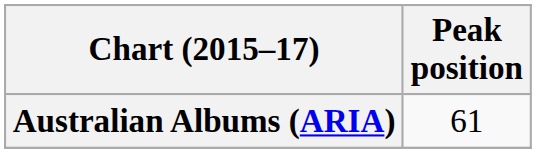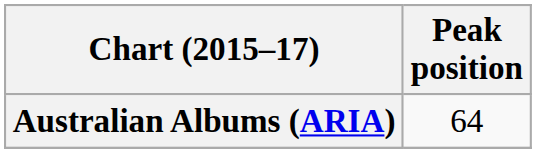Australian Albums (ARIA) | Peak position: 61 -> 64
